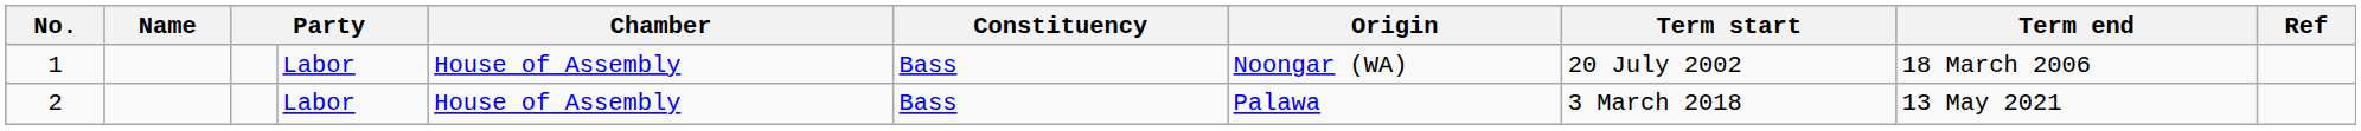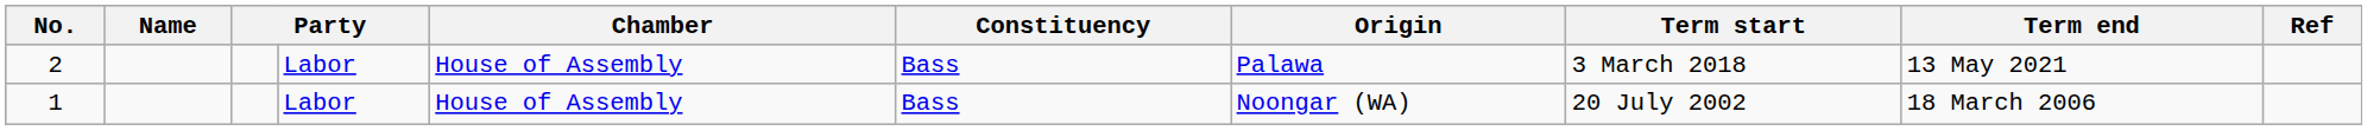rows swapped: 1 <-> 2
